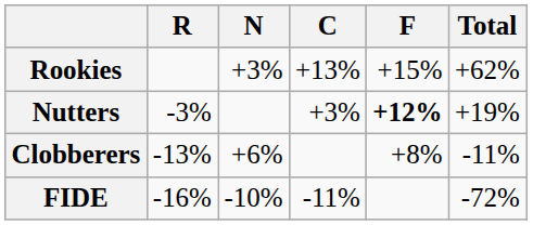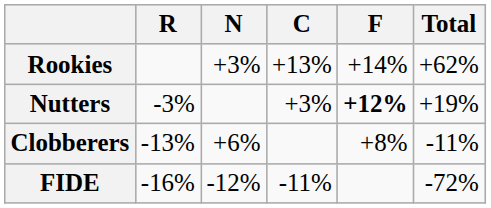Rookies | F: +15% -> +14%
FIDE | N: -10% -> -12%
